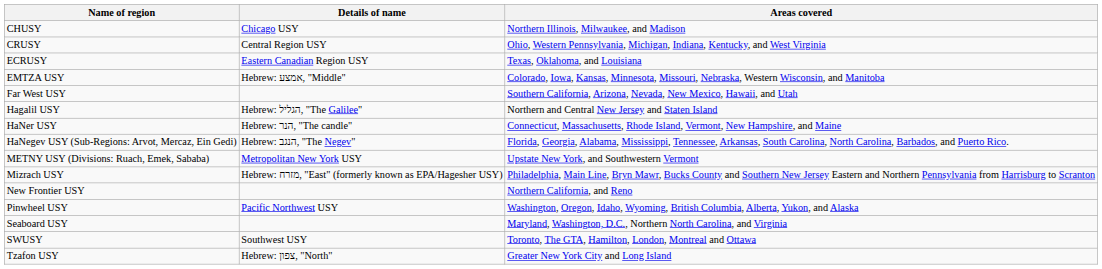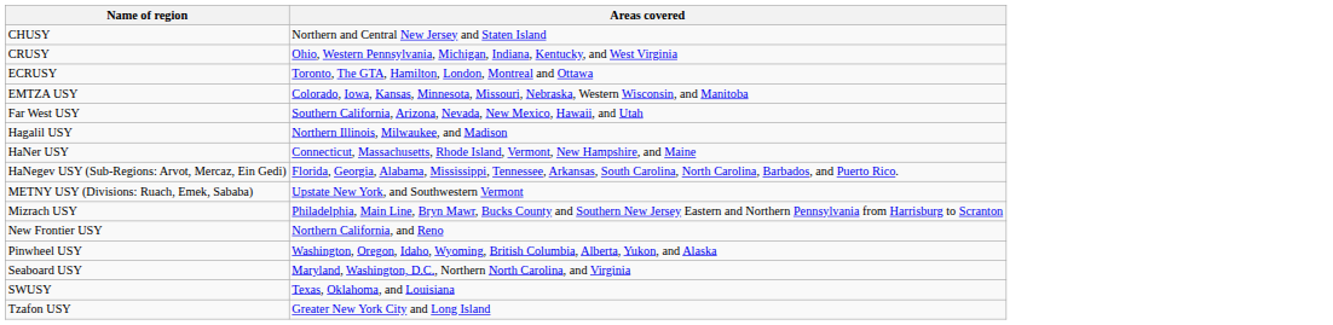- column: Details of name | Chicago USY | Central Region USY | Eastern Canadian Region USY | Hebrew: אמצע, "Middle" | Hebrew: הגליל, "The Galilee" | Hebrew: הנר, "The candle" | Hebrew: הנגב, "The Negev" | Metropolitan New York USY | Hebrew: מזרח, "East" (formerly known as EPA/Hagesher USY) | Pacific Northwest USY | Southwest USY | Hebrew: צפון, "North"
CHUSY | Areas covered: Northern Illinois, Milwaukee, and Madison -> Northern and Central New Jersey and Staten Island
ECRUSY | Areas covered: Texas, Oklahoma, and Louisiana -> Toronto, The GTA, Hamilton, London, Montreal and Ottawa
Hagalil USY | Areas covered: Northern and Central New Jersey and Staten Island -> Northern Illinois, Milwaukee, and Madison
SWUSY | Areas covered: Toronto, The GTA, Hamilton, London, Montreal and Ottawa -> Texas, Oklahoma, and Louisiana
